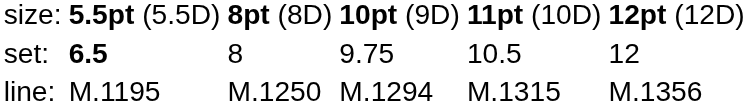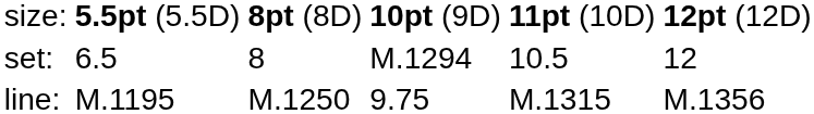set: | column 2: bold -> normal
set: | column 4: 9.75 -> M.1294
line: | column 4: M.1294 -> 9.75
